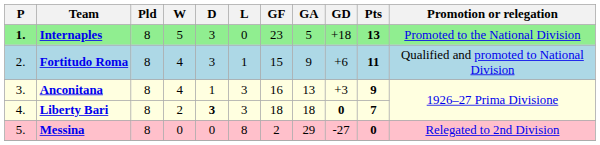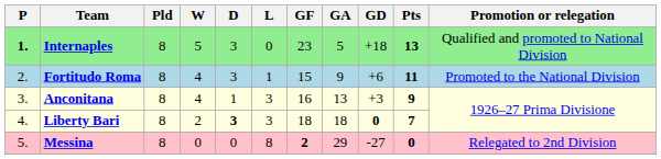Internaples | Promotion or relegation: Promoted to the National Division -> Qualified and promoted to National Division
Fortitudo Roma | Promotion or relegation: Qualified and promoted to National Division -> Promoted to the National Division
Messina | GF: normal -> bold
